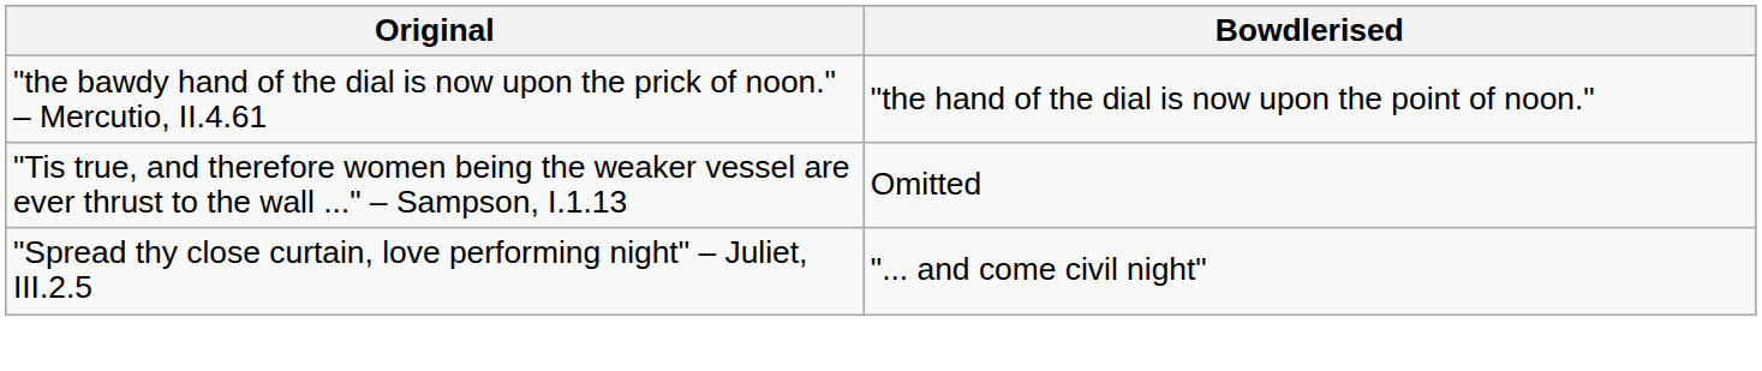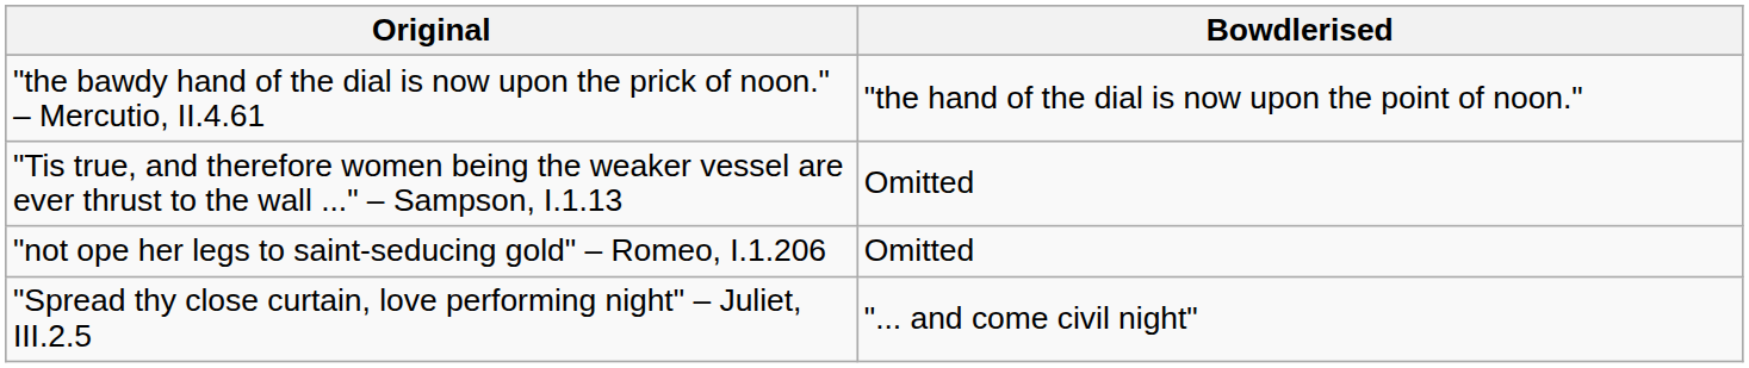+ row: "not ope her legs to saint-seducing gold" – Romeo, I.1.206 | Omitted
